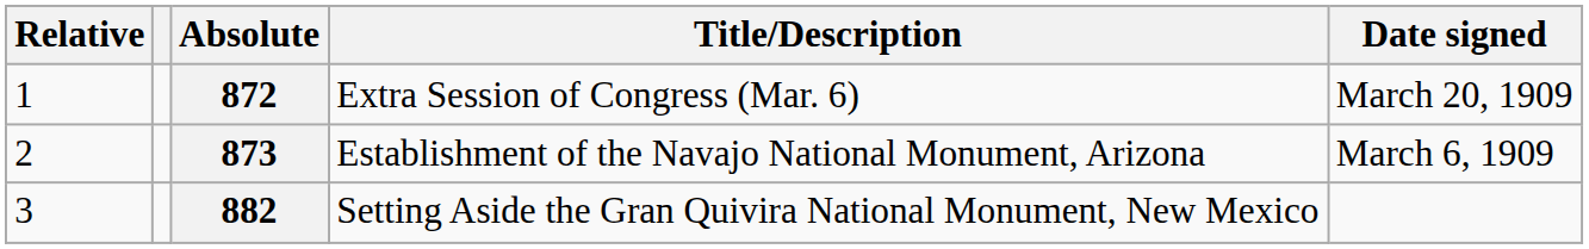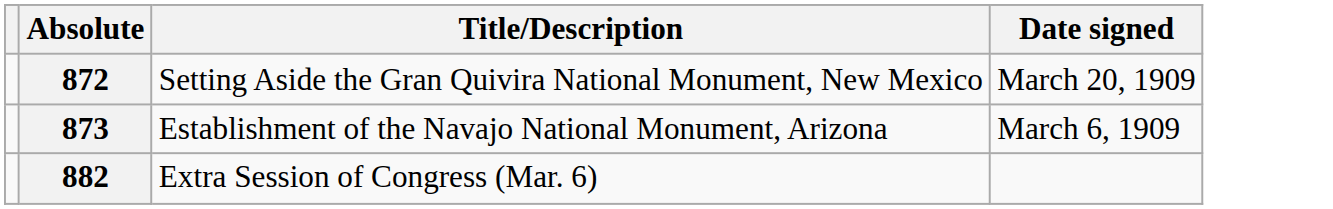- column: Relative | 1 | 2 | 3
872 | Title/Description: Extra Session of Congress (Mar. 6) -> Setting Aside the Gran Quivira National Monument, New Mexico
882 | Title/Description: Setting Aside the Gran Quivira National Monument, New Mexico -> Extra Session of Congress (Mar. 6)
